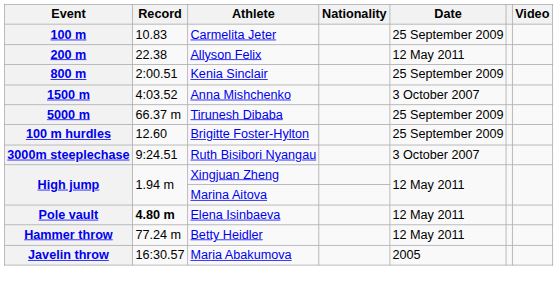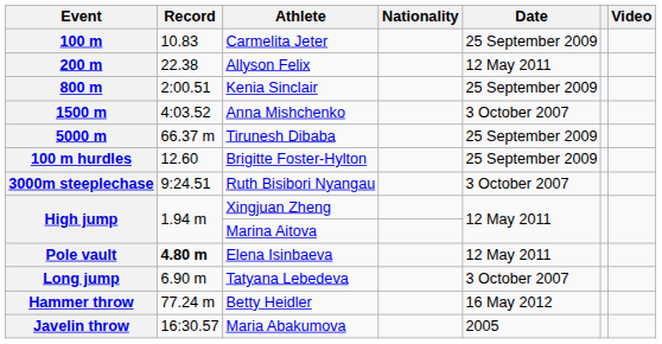+ row: Long jump | 6.90 m | Tatyana Lebedeva | 3 October 2007
Hammer throw | Date: 12 May 2011 -> 16 May 2012
